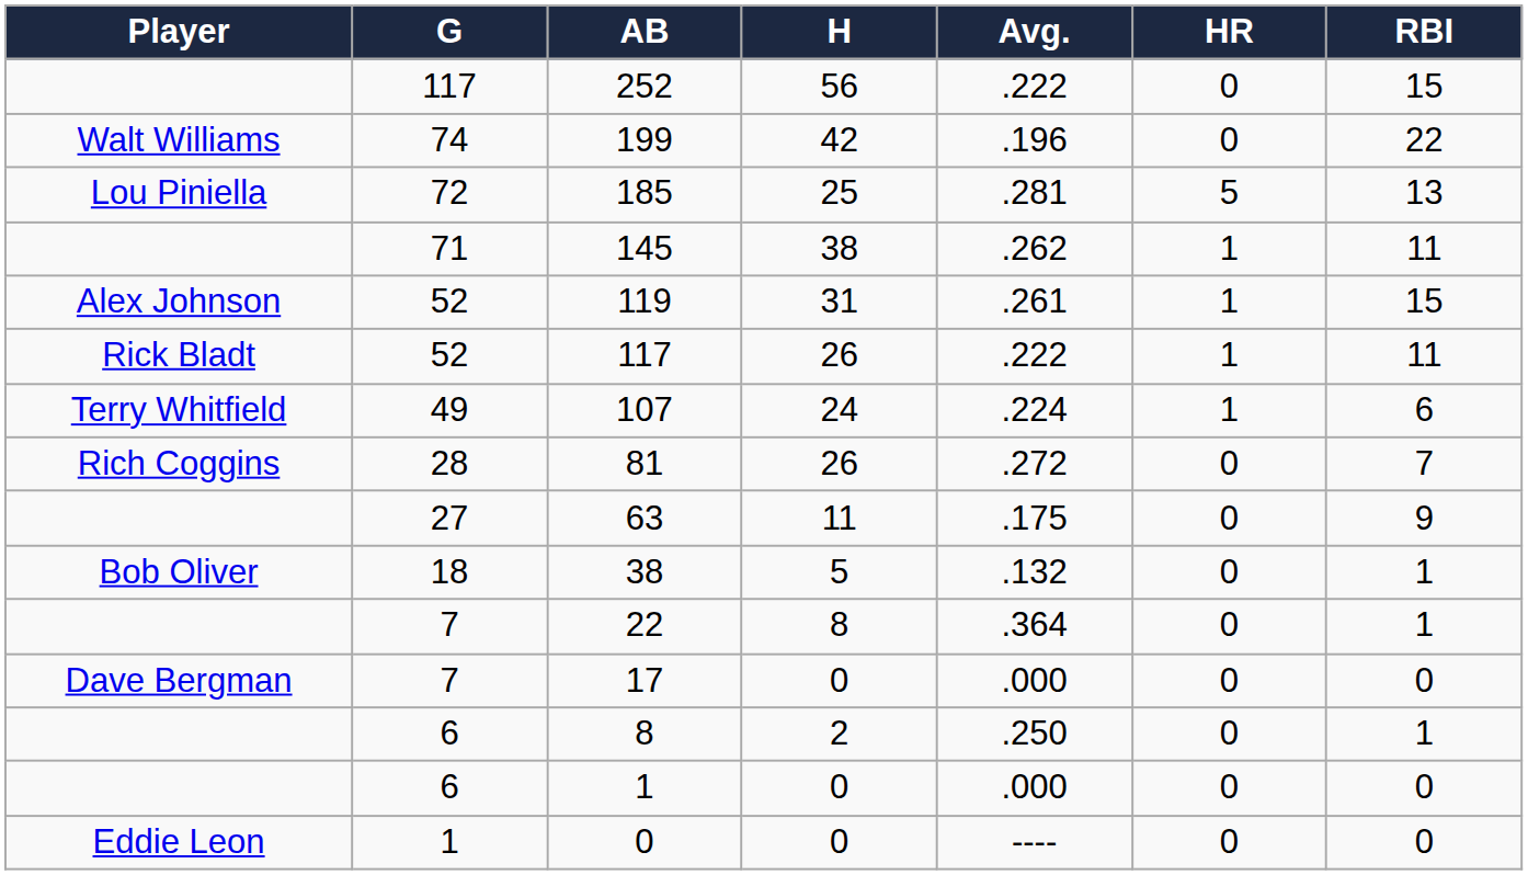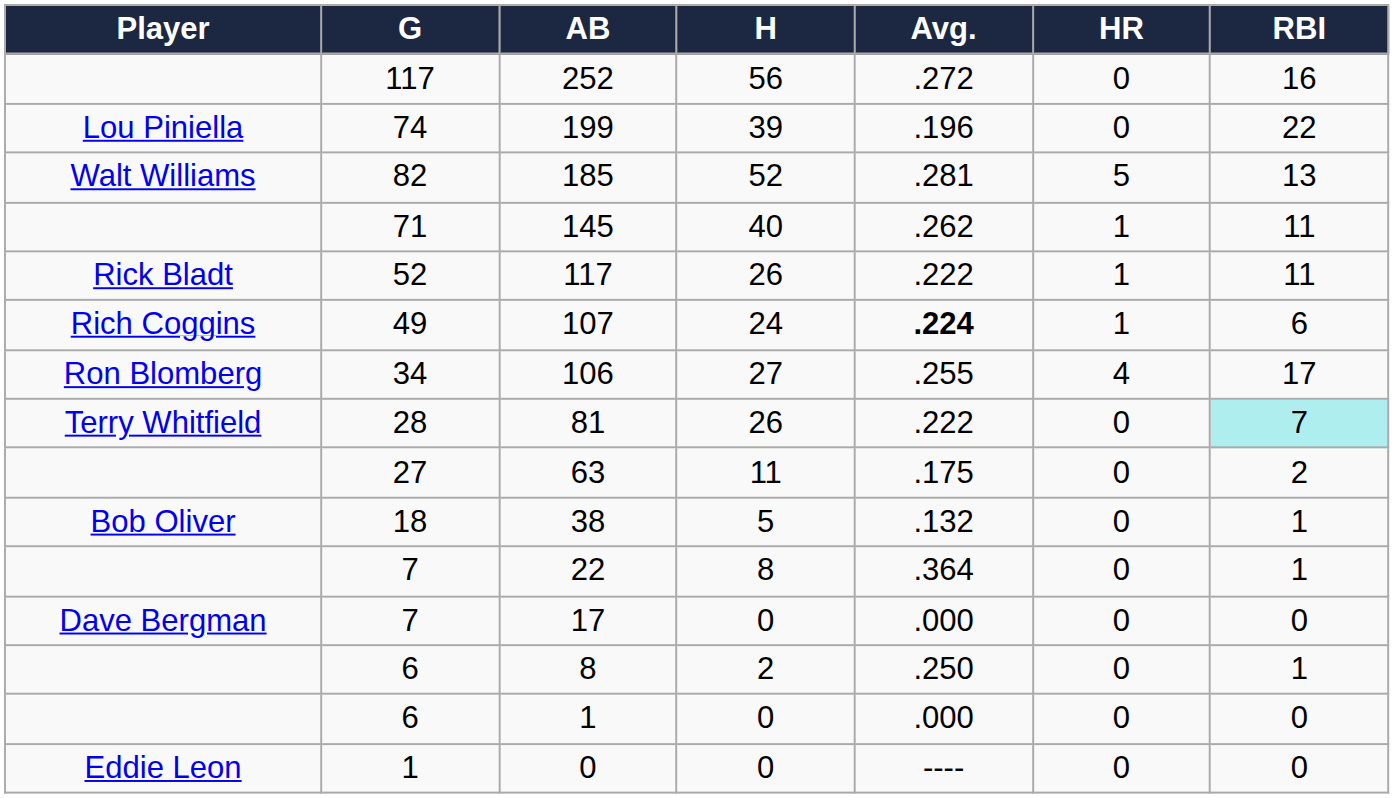252 | Avg.: .222 -> .272
252 | RBI: 15 -> 16
199 | Player: Walt Williams -> Lou Piniella
199 | H: 42 -> 39
185 | Player: Lou Piniella -> Walt Williams
185 | G: 72 -> 82
185 | H: 25 -> 52
145 | H: 38 -> 40
- row: Alex Johnson | 52 | 119 | 31 | .261 | 1 | 15
107 | Player: Terry Whitfield -> Rich Coggins
107 | Avg.: normal -> bold
+ row: Ron Blomberg | 34 | 106 | 27 | .255 | 4 | 17
81 | Player: Rich Coggins -> Terry Whitfield
81 | Avg.: .272 -> .222
81 | RBI: no background -> paleturquoise background
63 | RBI: 9 -> 2
